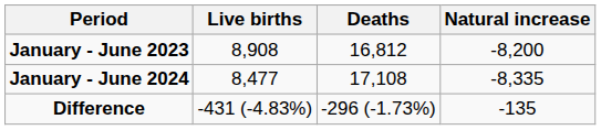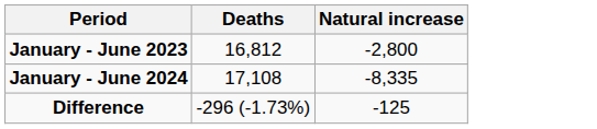- column: Live births | 8,908 | 8,477 | -431 (-4.83%)
January - June 2023 | Natural increase: -8,200 -> -2,800
Difference | Natural increase: -135 -> -125
